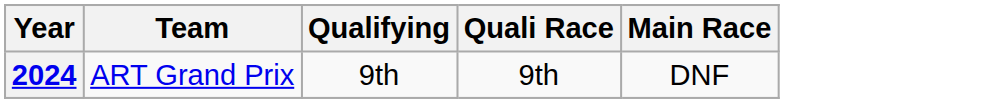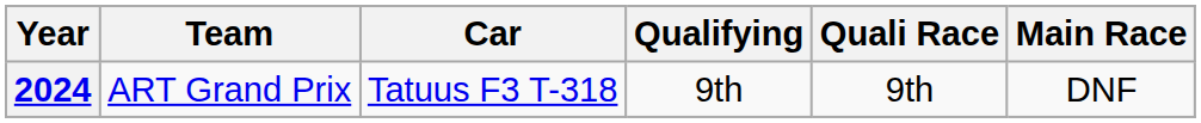+ column: Car | Tatuus F3 T-318
